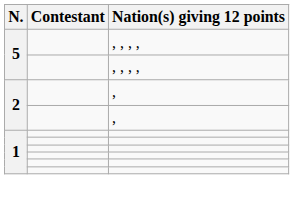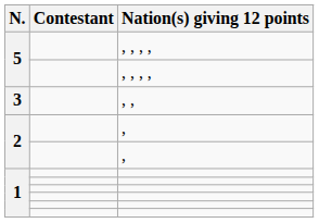+ row: 3 | , ,
